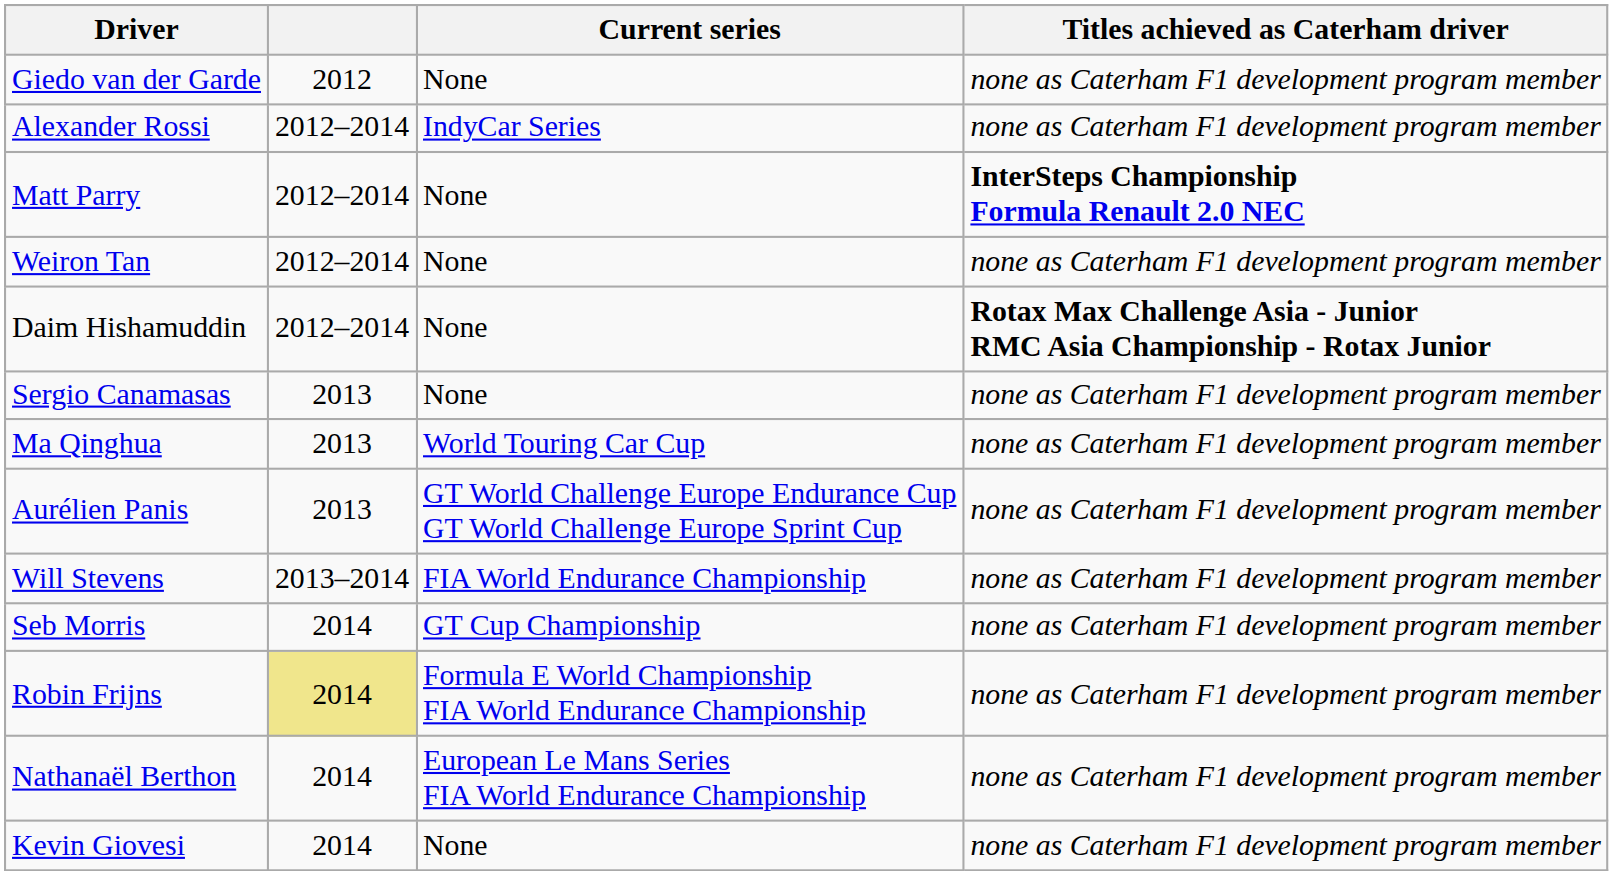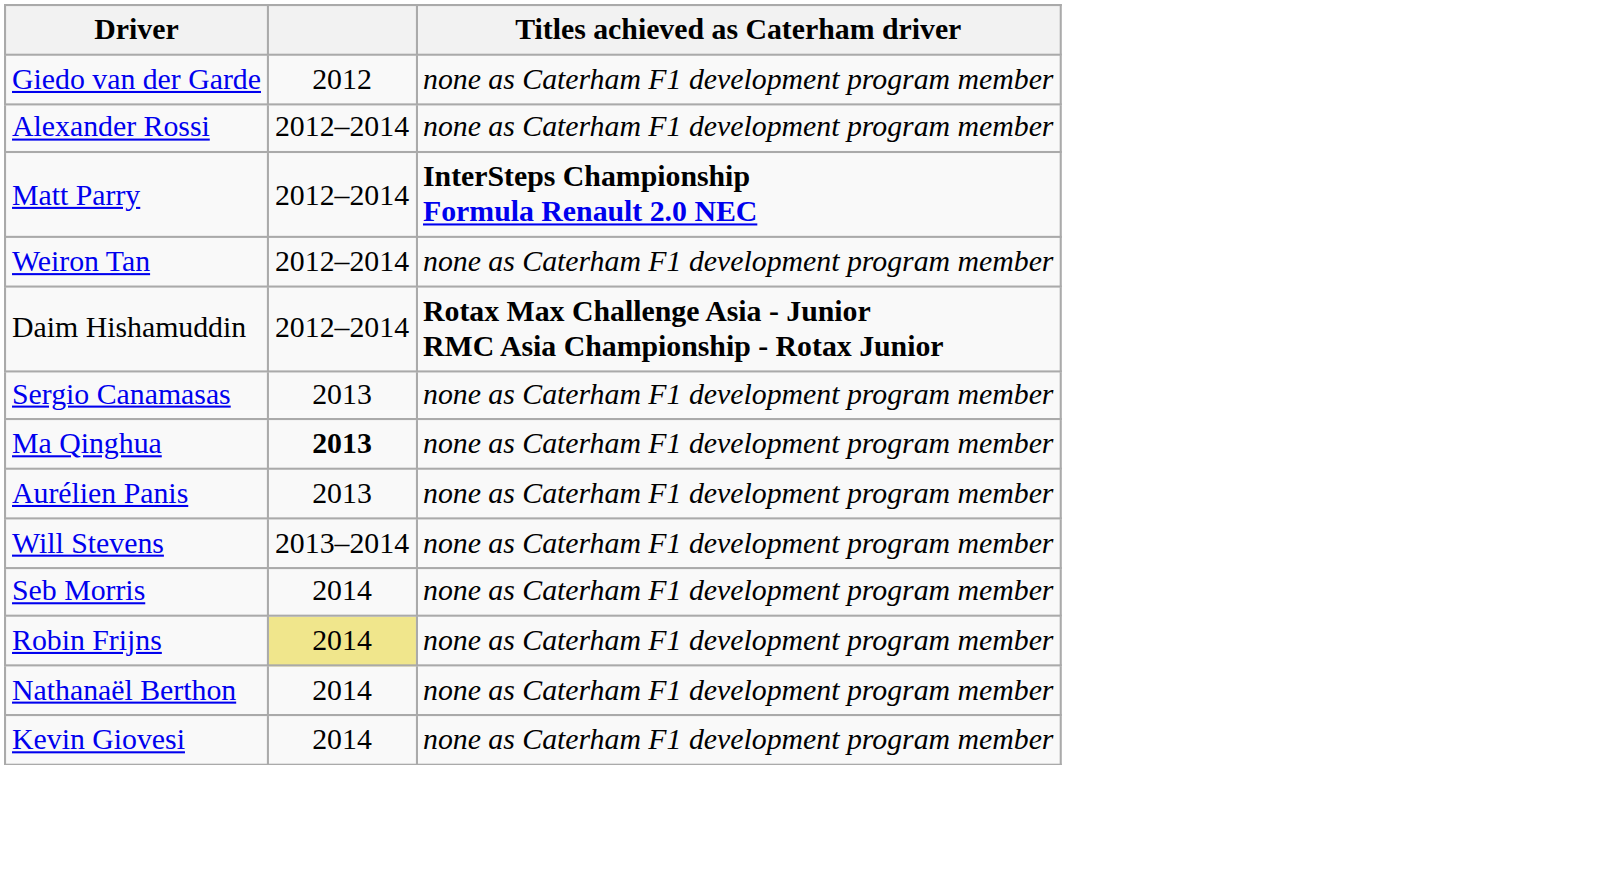- column: Current series | None | IndyCar Series | None | None | None | None | World Touring Car Cup | GT World Challenge Europe Endurance Cup GT World Challenge Europe Sprint Cup | FIA World Endurance Championship | GT Cup Championship | Formula E World Championship FIA World Endurance Championship | European Le Mans Series FIA World Endurance Championship | None
Ma Qinghua | column 2: normal -> bold
